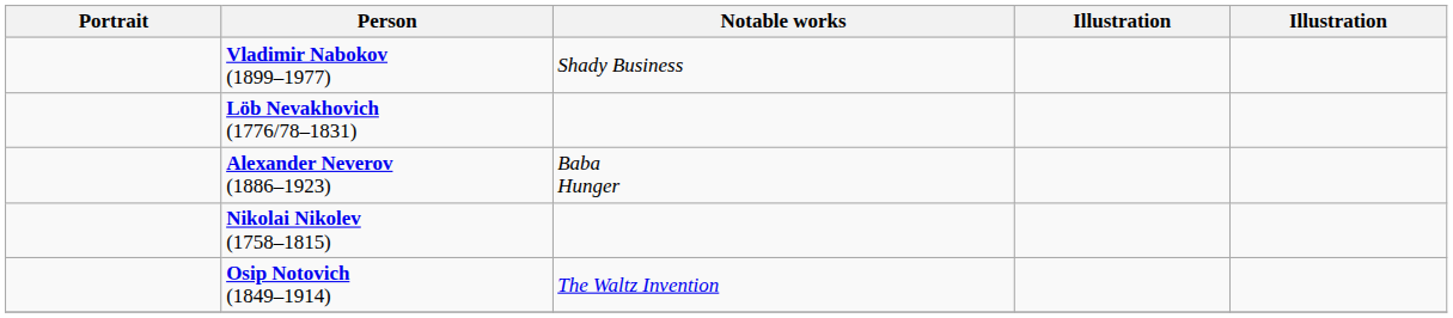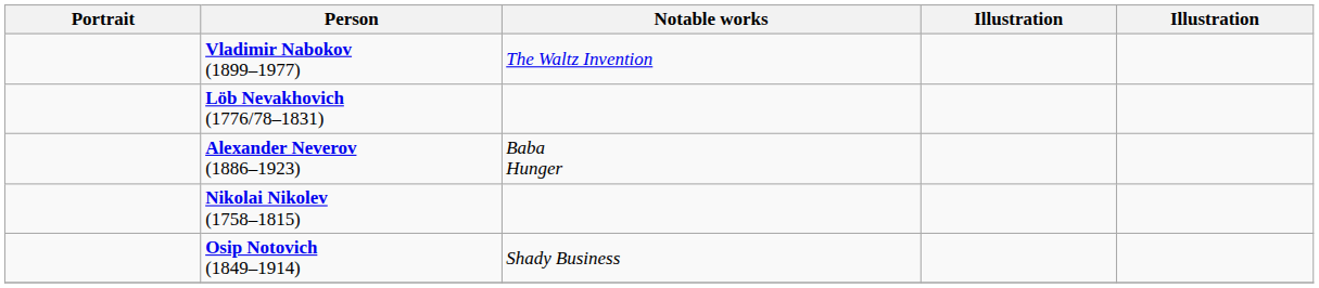Vladimir Nabokov (1899–1977) | Notable works: Shady Business -> The Waltz Invention
Osip Notovich (1849–1914) | Notable works: The Waltz Invention -> Shady Business
